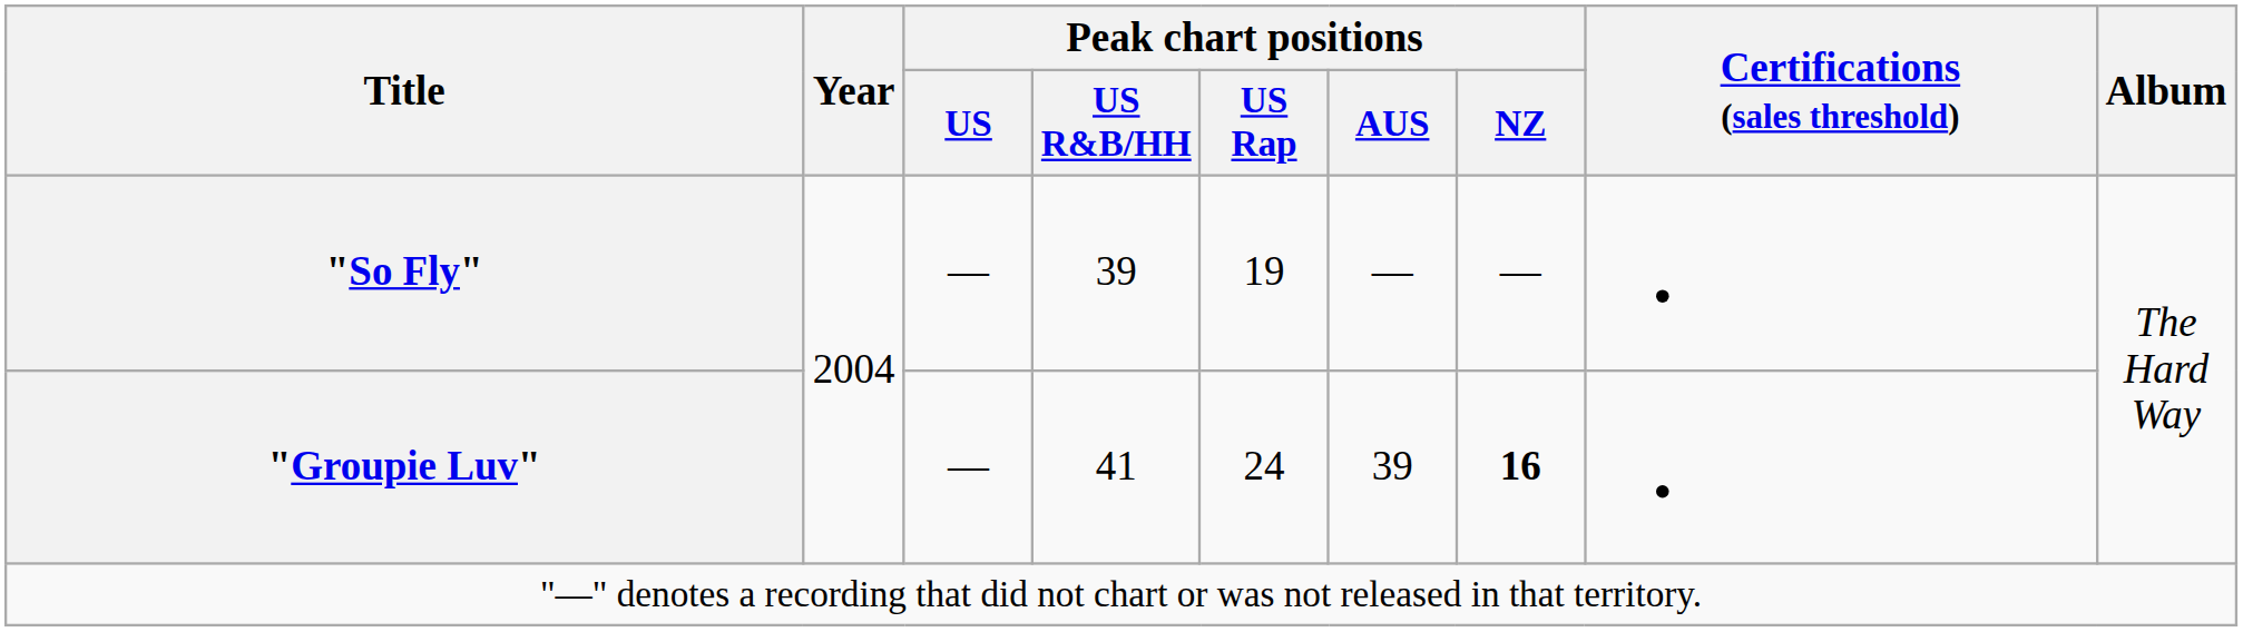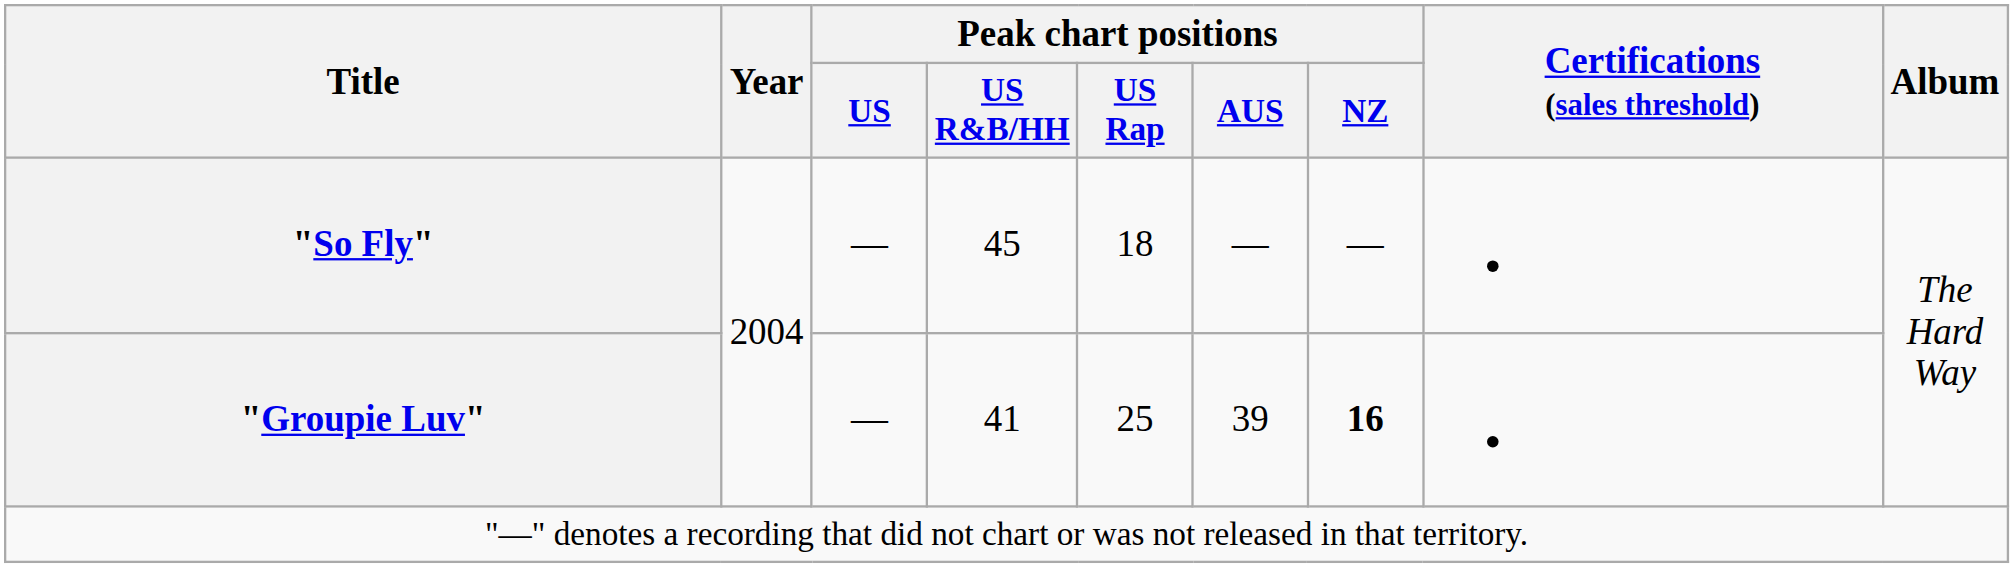"So Fly" | Peak chart positions / US R&B/HH: 39 -> 45
"So Fly" | Peak chart positions / US Rap: 19 -> 18
"Groupie Luv" | Peak chart positions / US Rap: 24 -> 25
